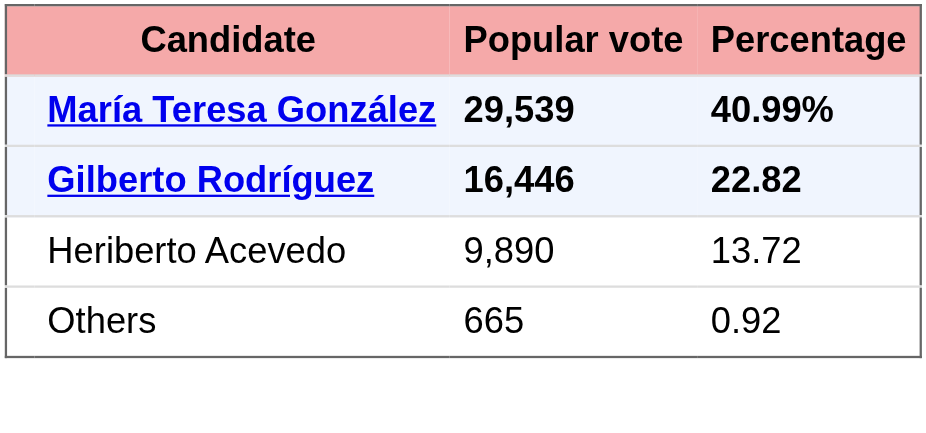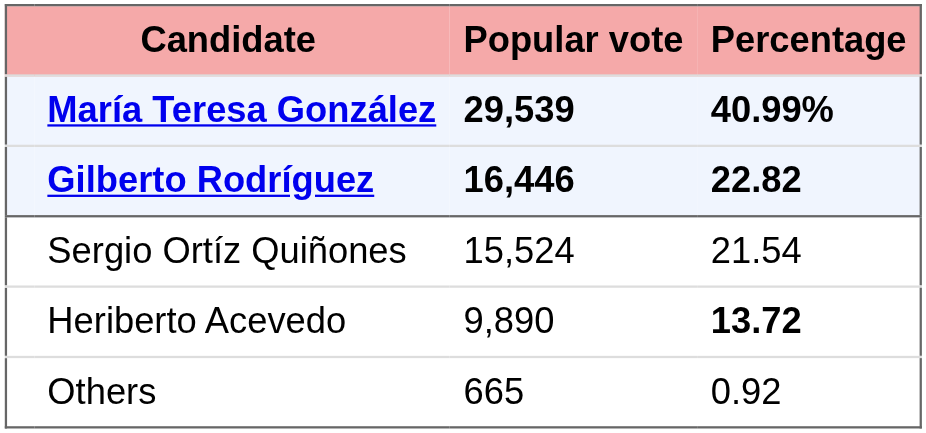+ row: Sergio Ortíz Quiñones | 15,524 | 21.54
Heriberto Acevedo | Percentage: normal -> bold
